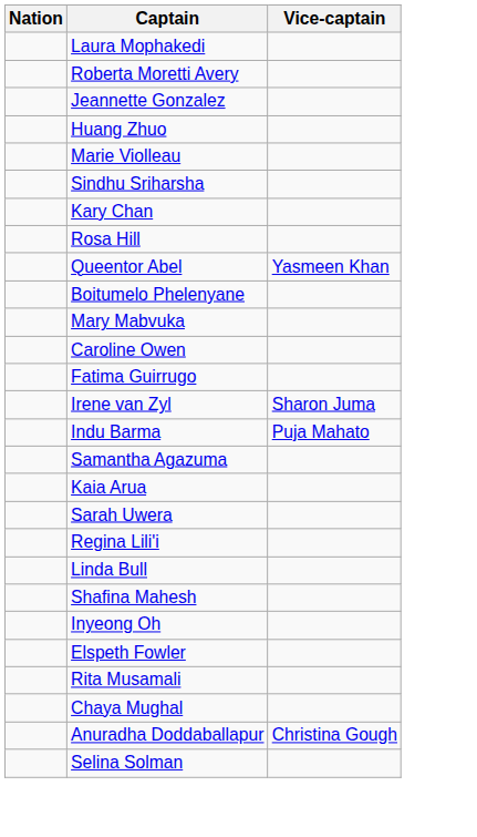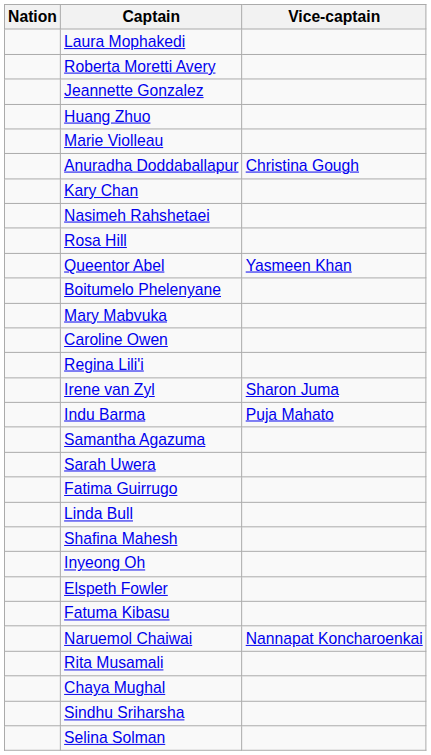rows swapped: Anuradha Doddaballapur <-> Sindhu Sriharsha
+ row: Nasimeh Rahshetaei
rows swapped: Fatima Guirrugo <-> Regina Lili'i
- row: Kaia Arua
+ row: Fatuma Kibasu
+ row: Naruemol Chaiwai | Nannapat Koncharoenkai
